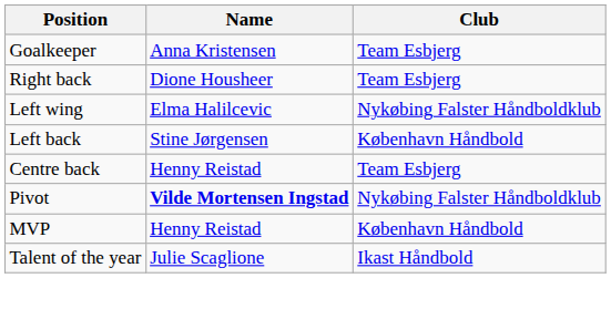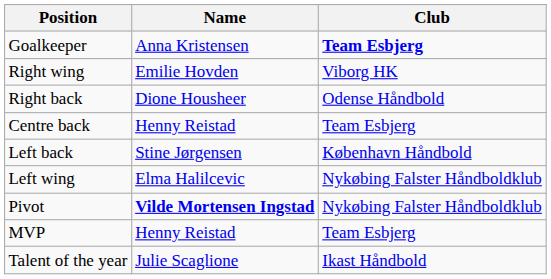Goalkeeper | Club: normal -> bold
+ row: Right wing | Emilie Hovden | Viborg HK
Right back | Club: Team Esbjerg -> Odense Håndbold
rows swapped: Centre back <-> Left wing
MVP | Club: København Håndbold -> Team Esbjerg
